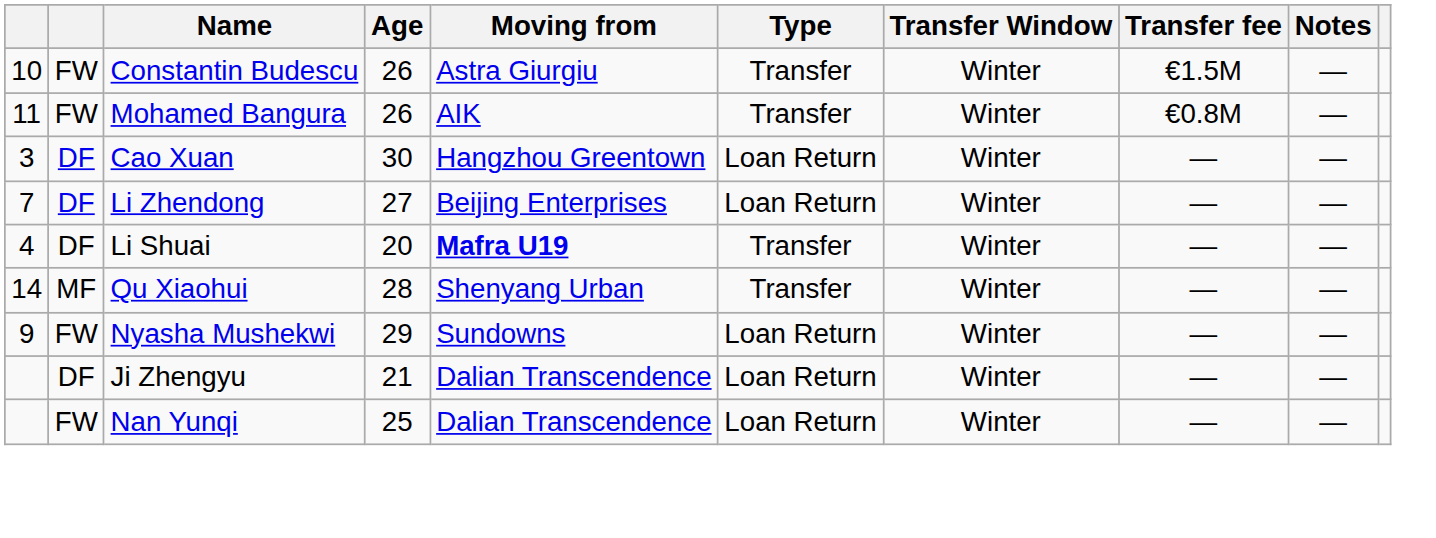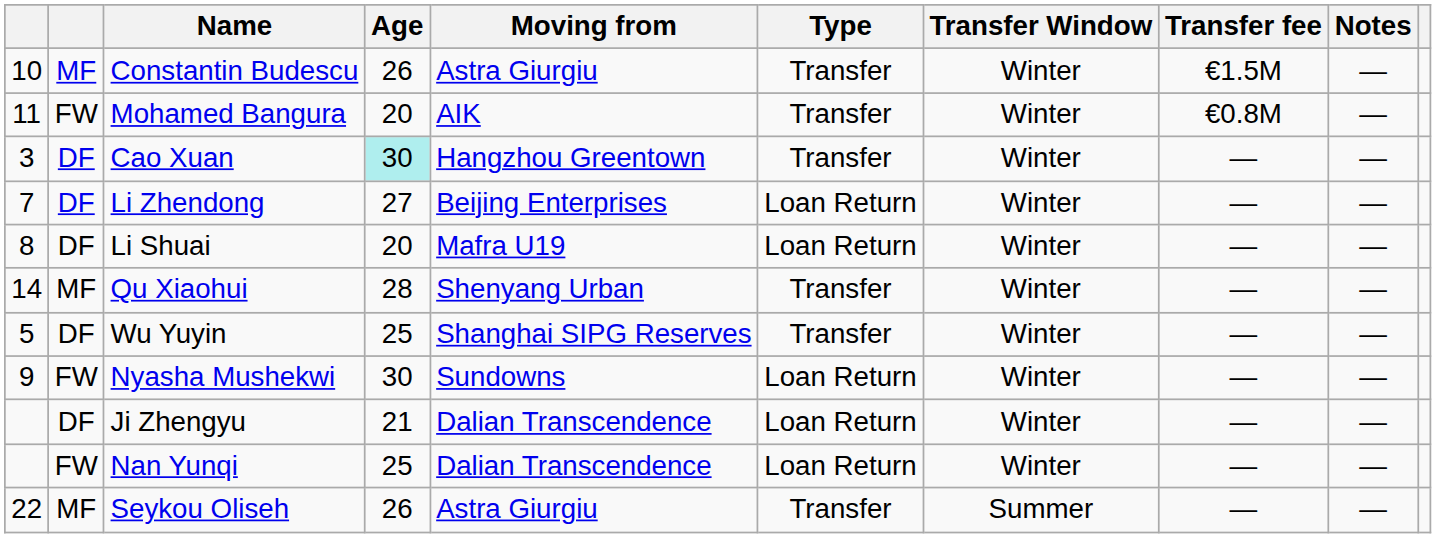Constantin Budescu | column 2: FW -> MF
Mohamed Bangura | Age: 26 -> 20
Cao Xuan | Age: no background -> paleturquoise background
Cao Xuan | Type: Loan Return -> Transfer
Li Shuai | column 1: 4 -> 8
Li Shuai | Moving from: bold -> normal
Li Shuai | Type: Transfer -> Loan Return
+ row: 5 | DF | Wu Yuyin | 25 | Shanghai SIPG Reserves | Transfer | Winter | — | —
Nyasha Mushekwi | Age: 29 -> 30
+ row: 22 | MF | Seykou Oliseh | 26 | Astra Giurgiu | Transfer | Summer | — | —
